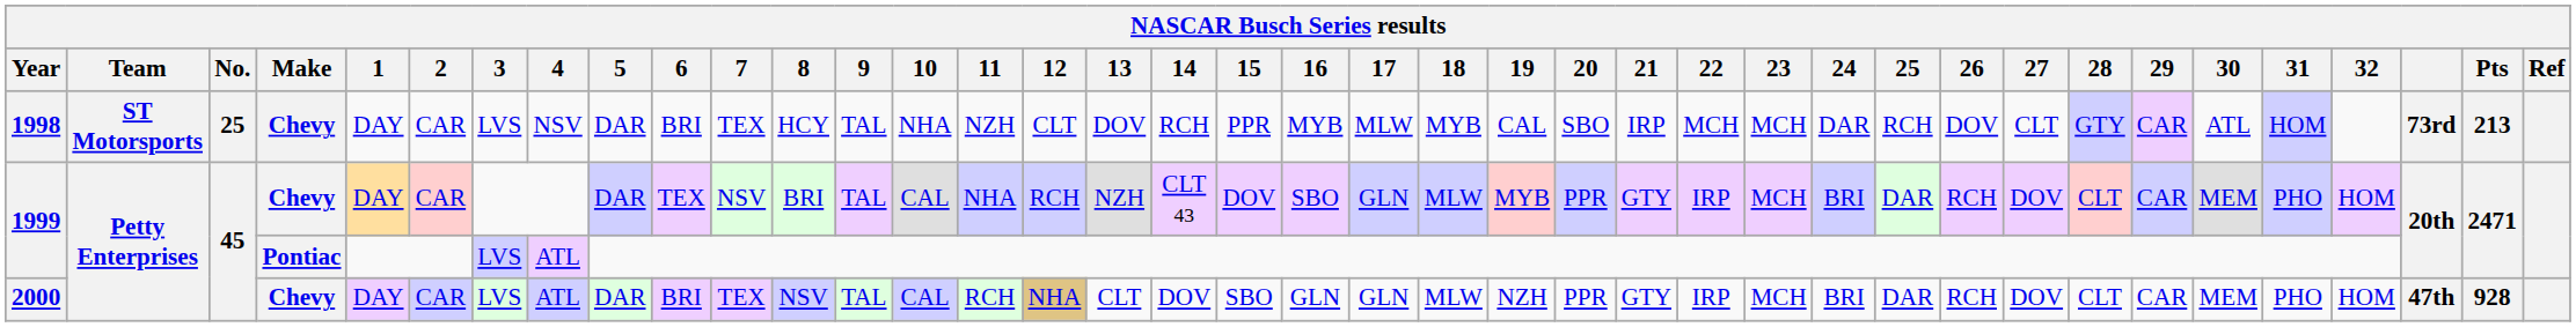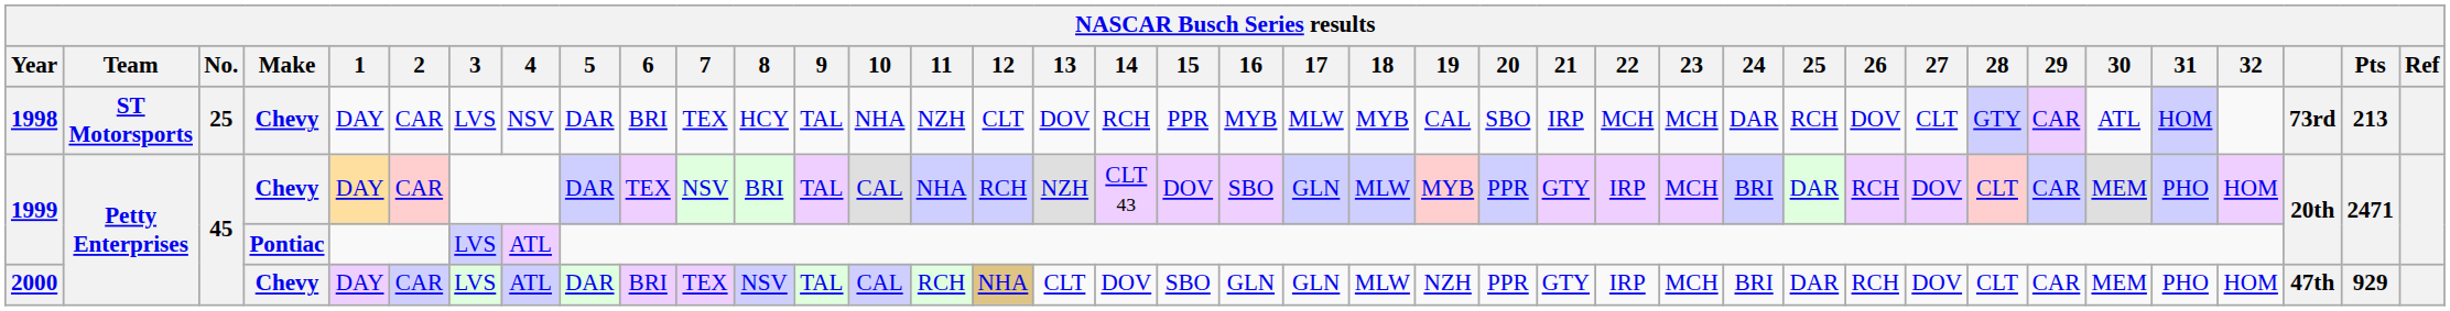2000 | Pts: 928 -> 929
